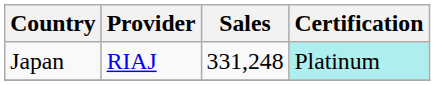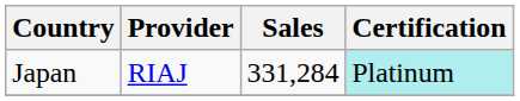Japan | Sales: 331,248 -> 331,284
